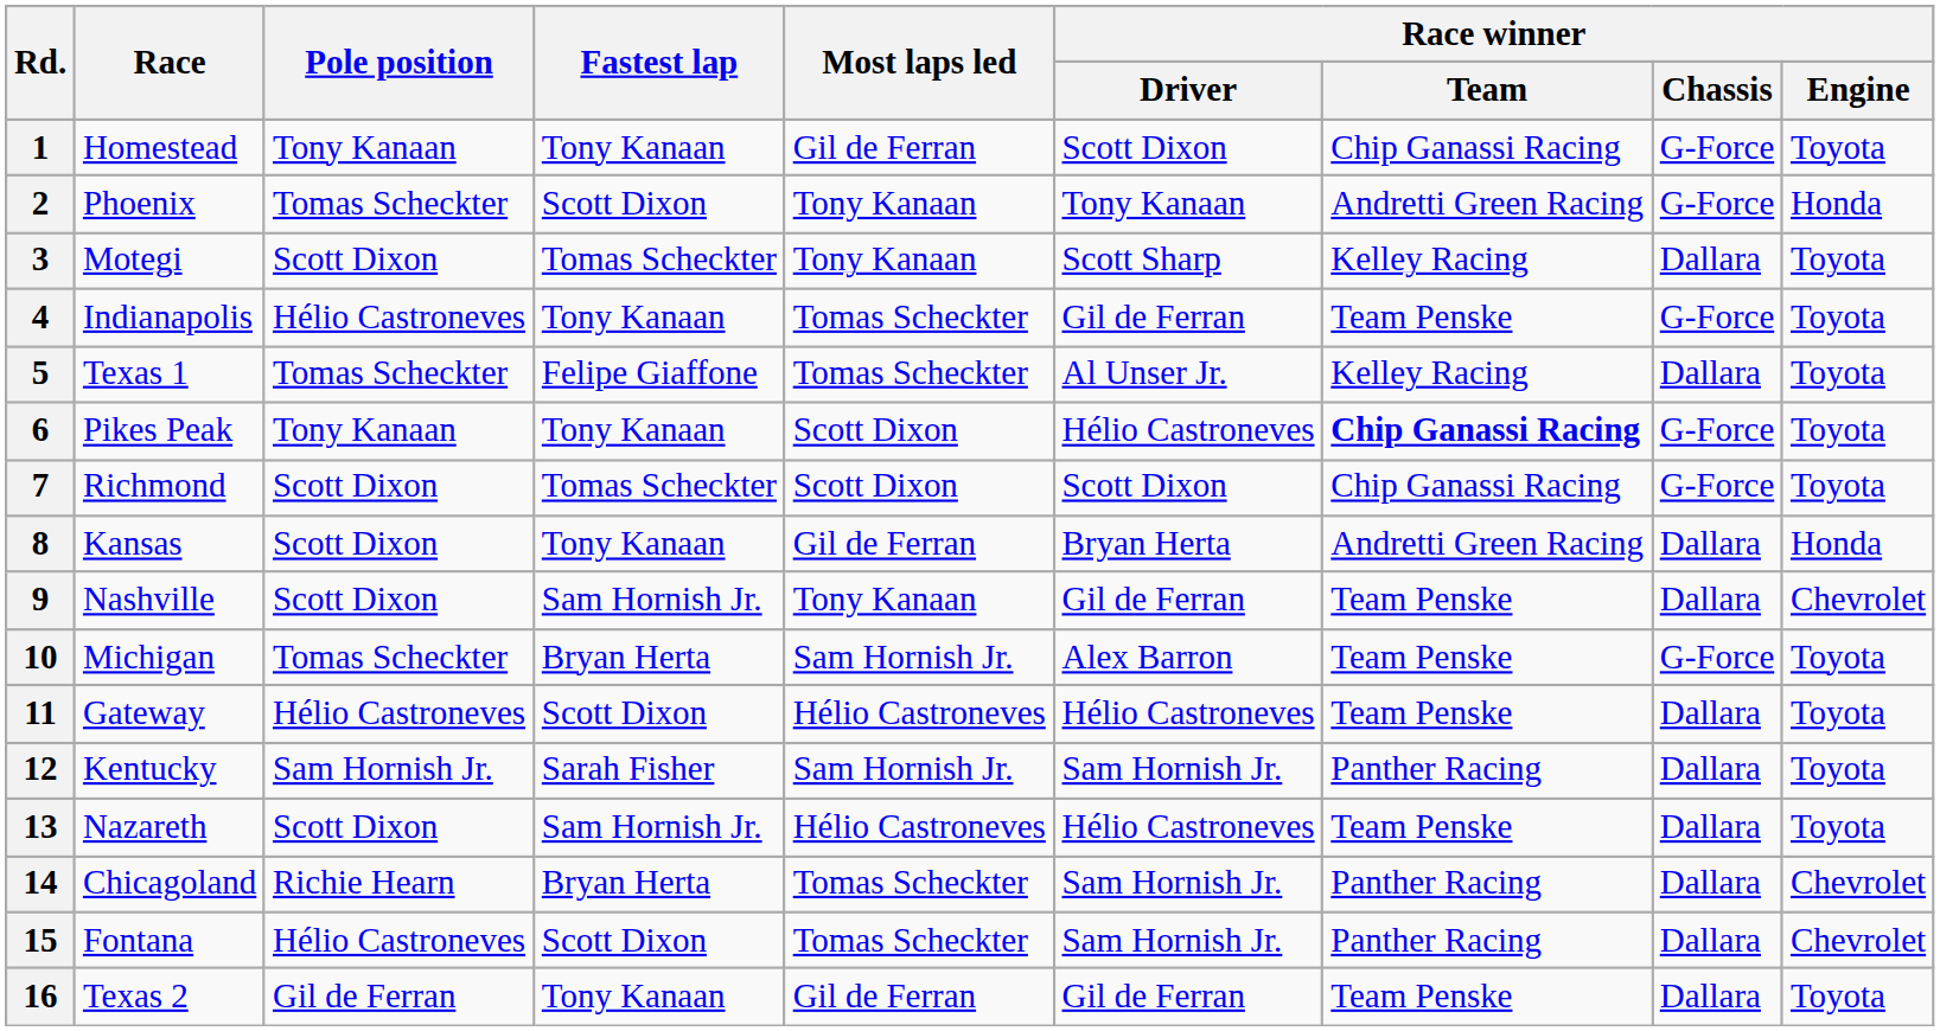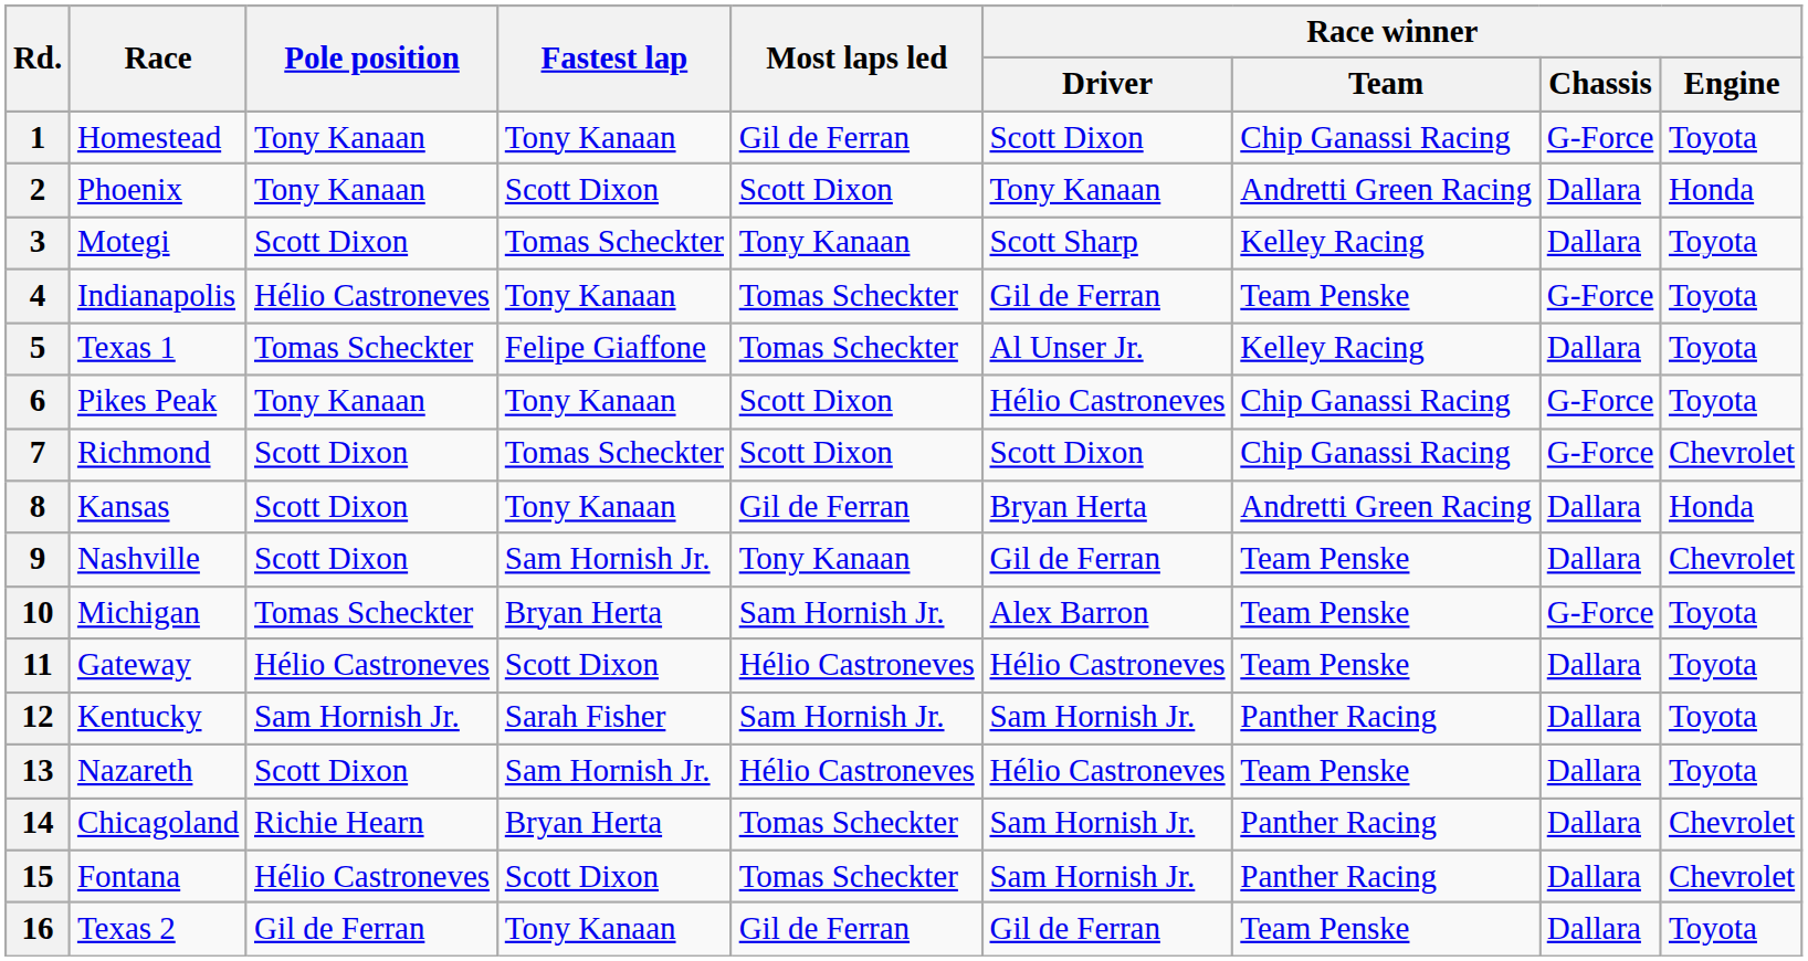2 | Pole position: Tomas Scheckter -> Tony Kanaan
2 | Most laps led: Tony Kanaan -> Scott Dixon
2 | Race winner / Chassis: G-Force -> Dallara
6 | Race winner / Team: bold -> normal
7 | Race winner / Engine: Toyota -> Chevrolet
